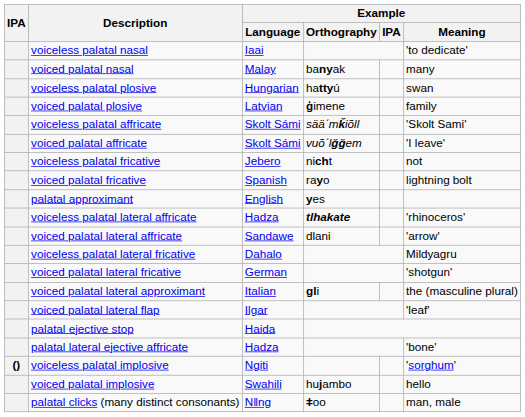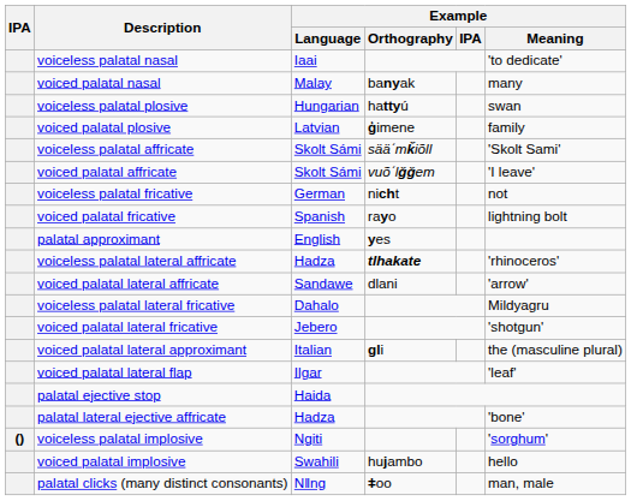voiceless palatal fricative | Example / Language: Jebero -> German
voiced palatal lateral fricative | Example / Language: German -> Jebero
